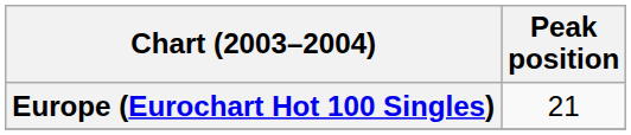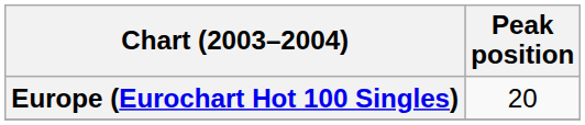Europe (Eurochart Hot 100 Singles) | Peak position: 21 -> 20
